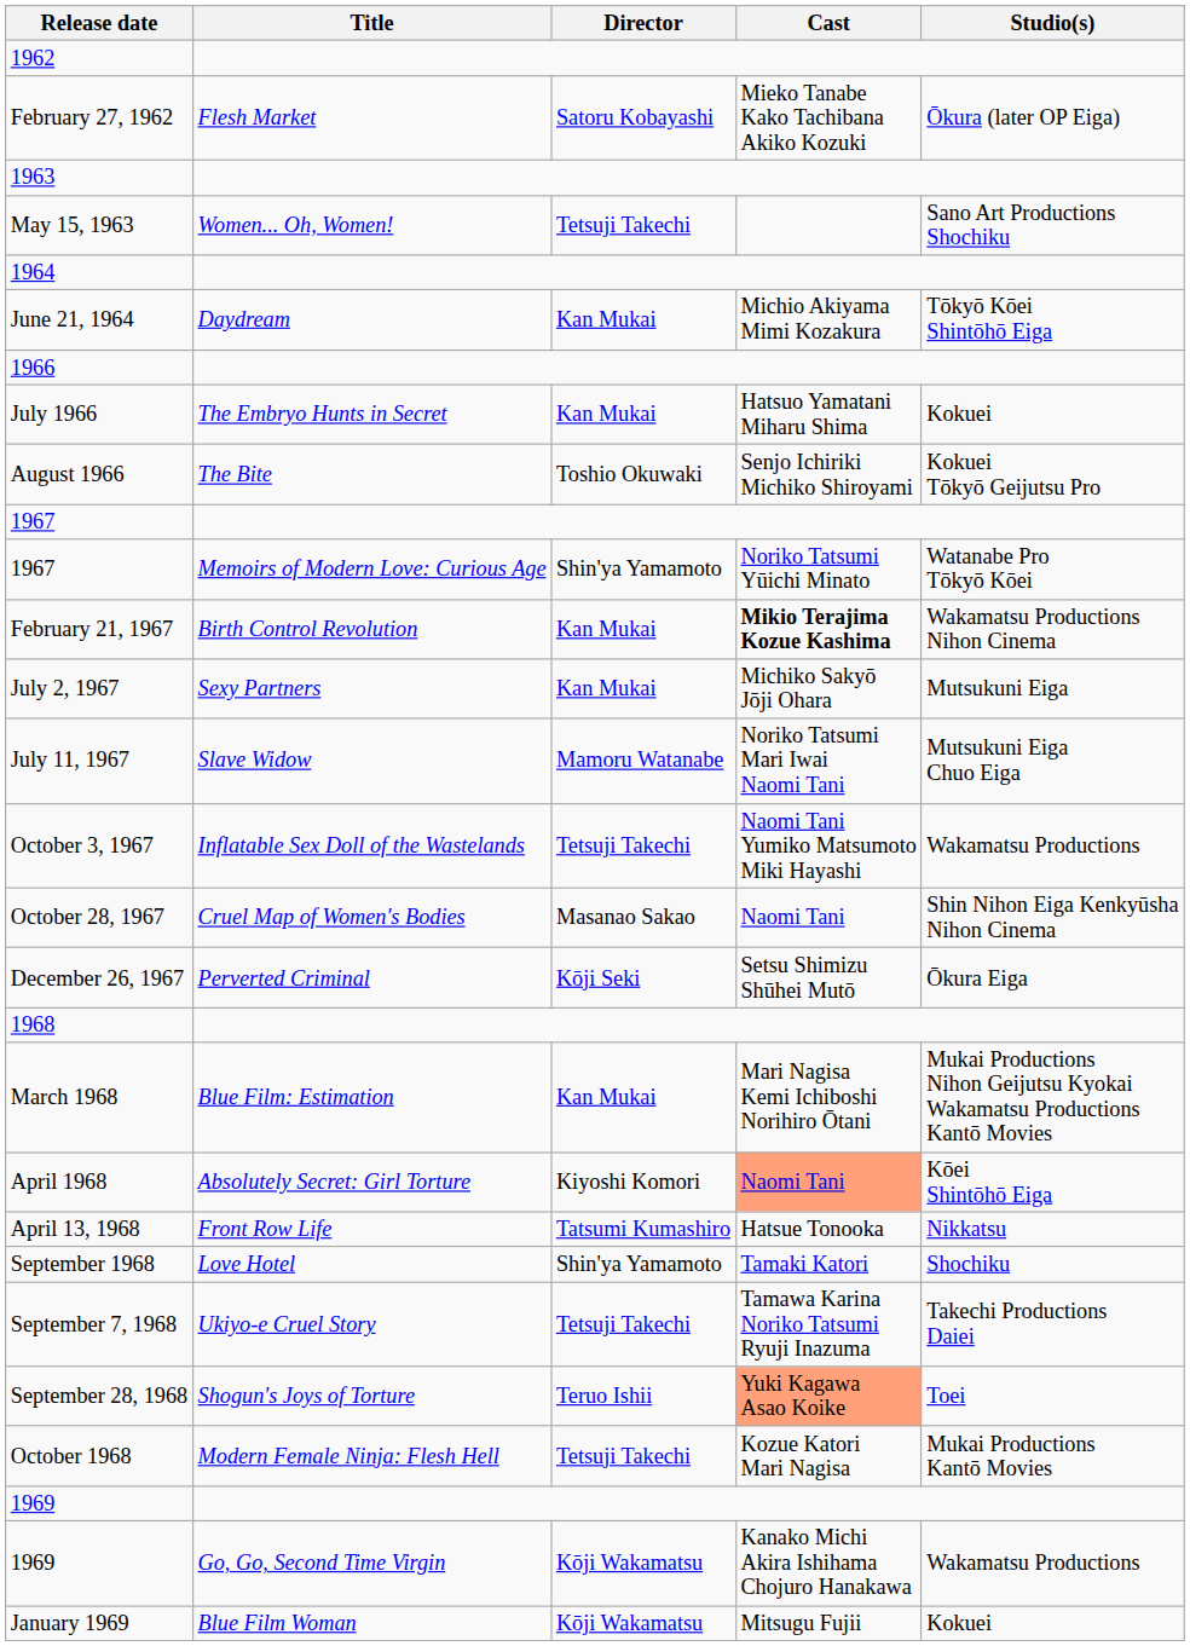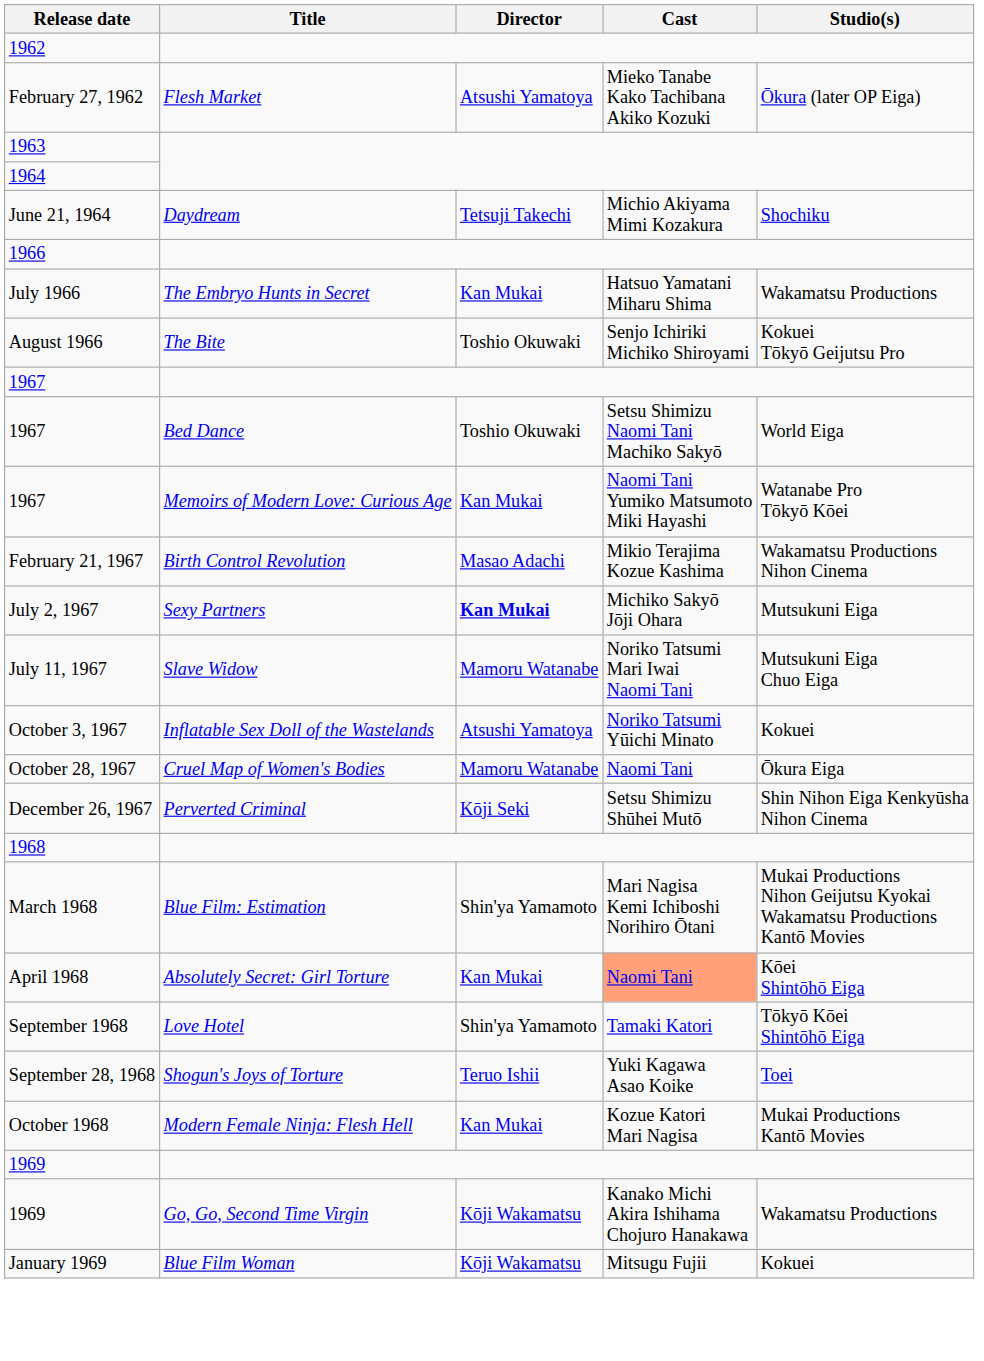February 27, 1962 | Director: Satoru Kobayashi -> Atsushi Yamatoya
- row: May 15, 1963 | Women... Oh, Women! | Tetsuji Takechi | Sano Art Productions Shochiku
June 21, 1964 | Director: Kan Mukai -> Tetsuji Takechi
June 21, 1964 | Studio(s): Tōkyō Kōei Shintōhō Eiga -> Shochiku
July 1966 | Studio(s): Kokuei -> Wakamatsu Productions
+ row: 1967 | Bed Dance | Toshio Okuwaki | Setsu Shimizu Naomi Tani Machiko Sakyō | World Eiga
1967 / Memoirs of Modern Love: Curious Age | Director: Shin'ya Yamamoto -> Kan Mukai
1967 / Memoirs of Modern Love: Curious Age | Cast: Noriko Tatsumi Yūichi Minato -> Naomi Tani Yumiko Matsumoto Miki Hayashi
February 21, 1967 | Director: Kan Mukai -> Masao Adachi
February 21, 1967 | Cast: bold -> normal
July 2, 1967 | Director: normal -> bold
October 3, 1967 | Director: Tetsuji Takechi -> Atsushi Yamatoya
October 3, 1967 | Cast: Naomi Tani Yumiko Matsumoto Miki Hayashi -> Noriko Tatsumi Yūichi Minato
October 3, 1967 | Studio(s): Wakamatsu Productions -> Kokuei
October 28, 1967 | Director: Masanao Sakao -> Mamoru Watanabe
October 28, 1967 | Studio(s): Shin Nihon Eiga Kenkyūsha Nihon Cinema -> Ōkura Eiga
December 26, 1967 | Studio(s): Ōkura Eiga -> Shin Nihon Eiga Kenkyūsha Nihon Cinema
March 1968 | Director: Kan Mukai -> Shin'ya Yamamoto
April 1968 | Director: Kiyoshi Komori -> Kan Mukai
- row: April 13, 1968 | Front Row Life | Tatsumi Kumashiro | Hatsue Tonooka | Nikkatsu
September 1968 | Studio(s): Shochiku -> Tōkyō Kōei Shintōhō Eiga
- row: September 7, 1968 | Ukiyo-e Cruel Story | Tetsuji Takechi | Tamawa Karina Noriko Tatsumi Ryuji Inazuma | Takechi Productions Daiei
September 28, 1968 | Cast: lightsalmon background -> no background
October 1968 | Director: Tetsuji Takechi -> Kan Mukai
